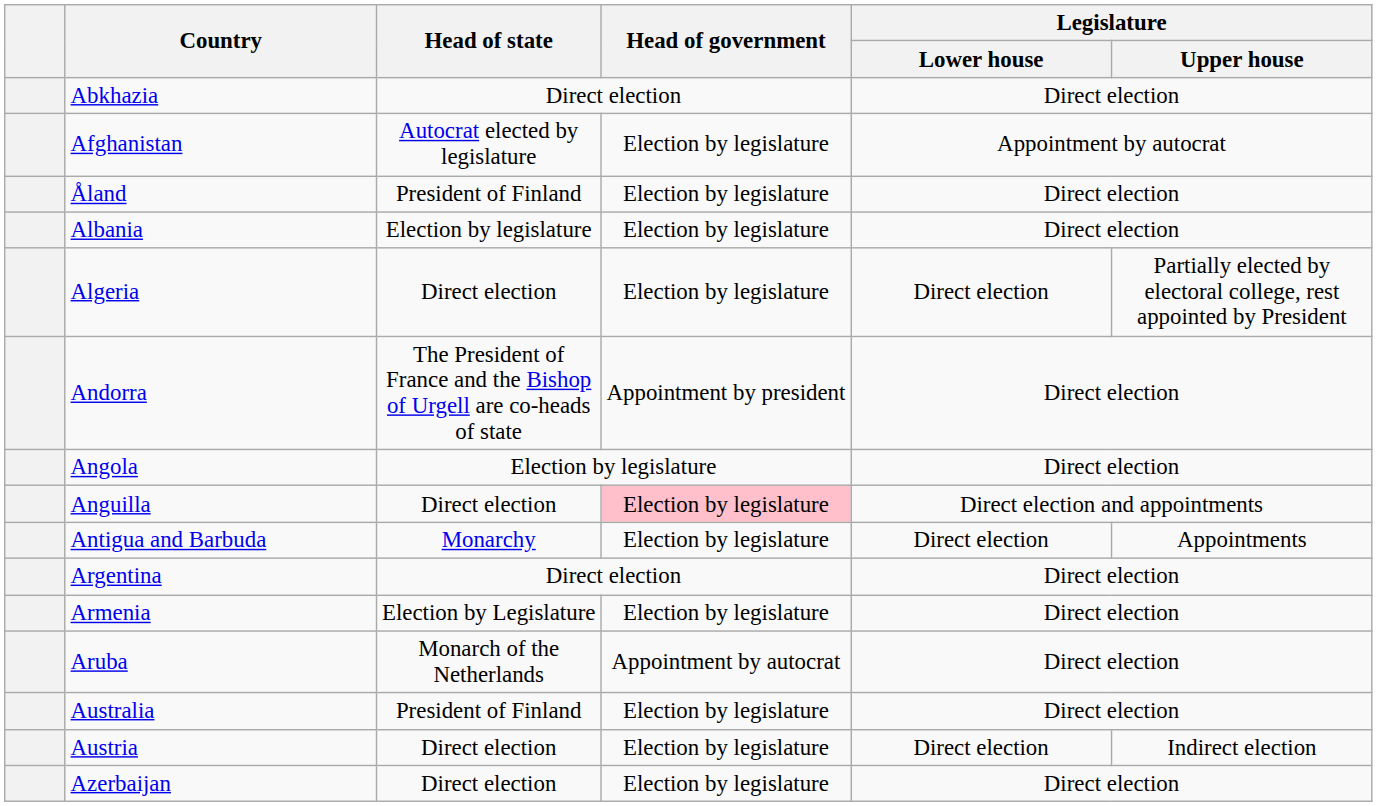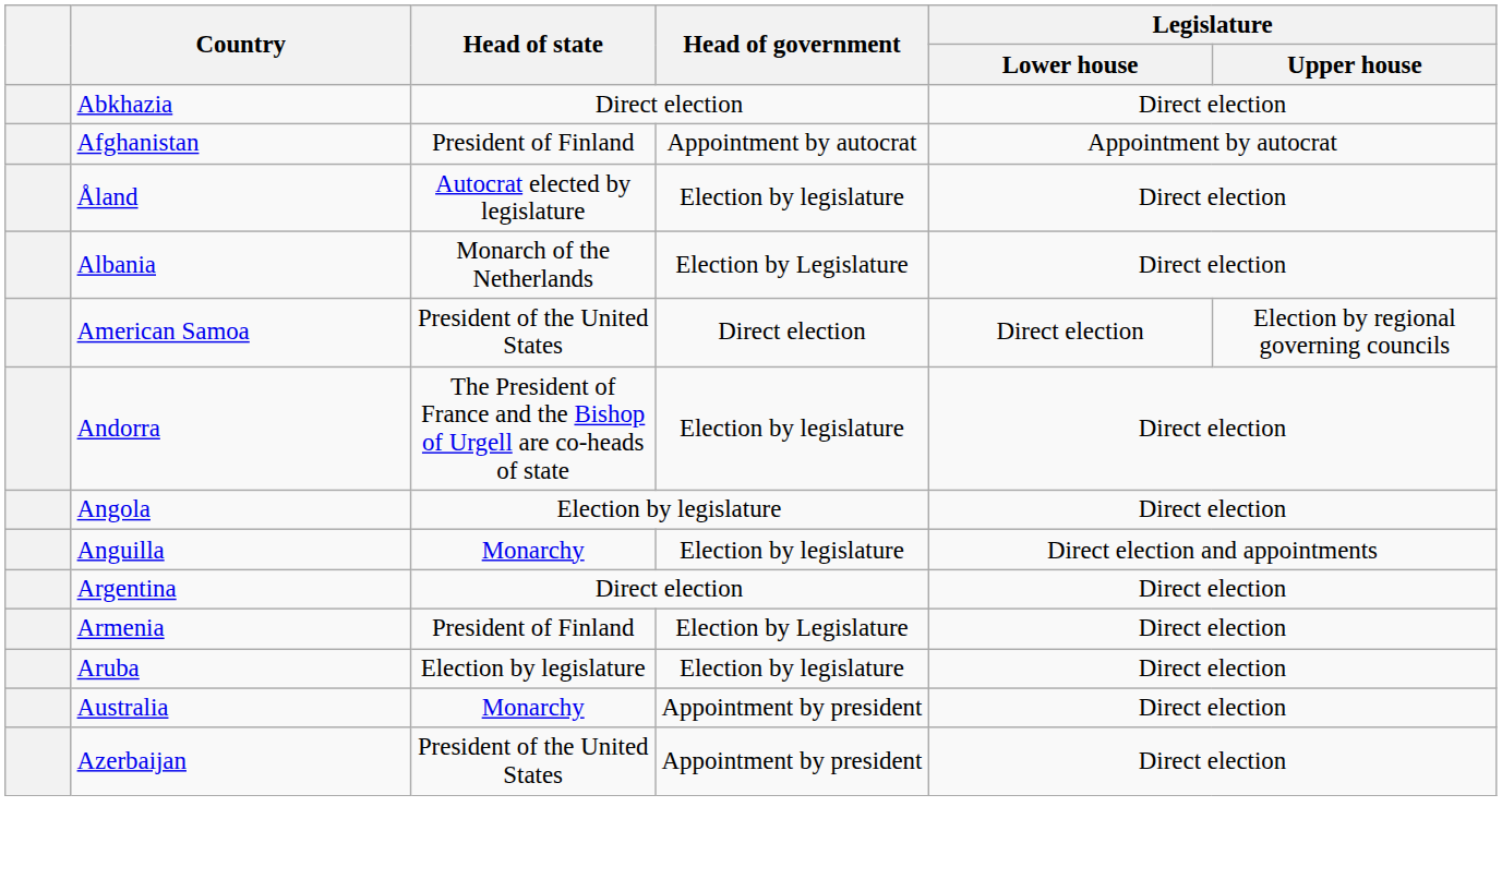Afghanistan | Head of state: Autocrat elected by legislature -> President of Finland
Afghanistan | Head of government: Election by legislature -> Appointment by autocrat
Åland | Head of state: President of Finland -> Autocrat elected by legislature
Albania | Head of state: Election by legislature -> Monarch of the Netherlands
Albania | Head of government: Election by legislature -> Election by Legislature
- row: Algeria | Direct election | Election by legislature | Direct election | Partially elected by electoral college, rest appointed by President
+ row: American Samoa | President of the United States | Direct election | Direct election | Election by regional governing councils
Andorra | Head of government: Appointment by president -> Election by legislature
Anguilla | Head of state: Direct election -> Monarchy
Anguilla | Head of government: pink background -> no background
- row: Antigua and Barbuda | Monarchy | Election by legislature | Direct election | Appointments
Armenia | Head of state: Election by Legislature -> President of Finland
Armenia | Head of government: Election by legislature -> Election by Legislature
Aruba | Head of state: Monarch of the Netherlands -> Election by legislature
Aruba | Head of government: Appointment by autocrat -> Election by legislature
Australia | Head of state: President of Finland -> Monarchy
Australia | Head of government: Election by legislature -> Appointment by president
- row: Austria | Direct election | Election by legislature | Direct election | Indirect election
Azerbaijan | Head of state: Direct election -> President of the United States
Azerbaijan | Head of government: Election by legislature -> Appointment by president
